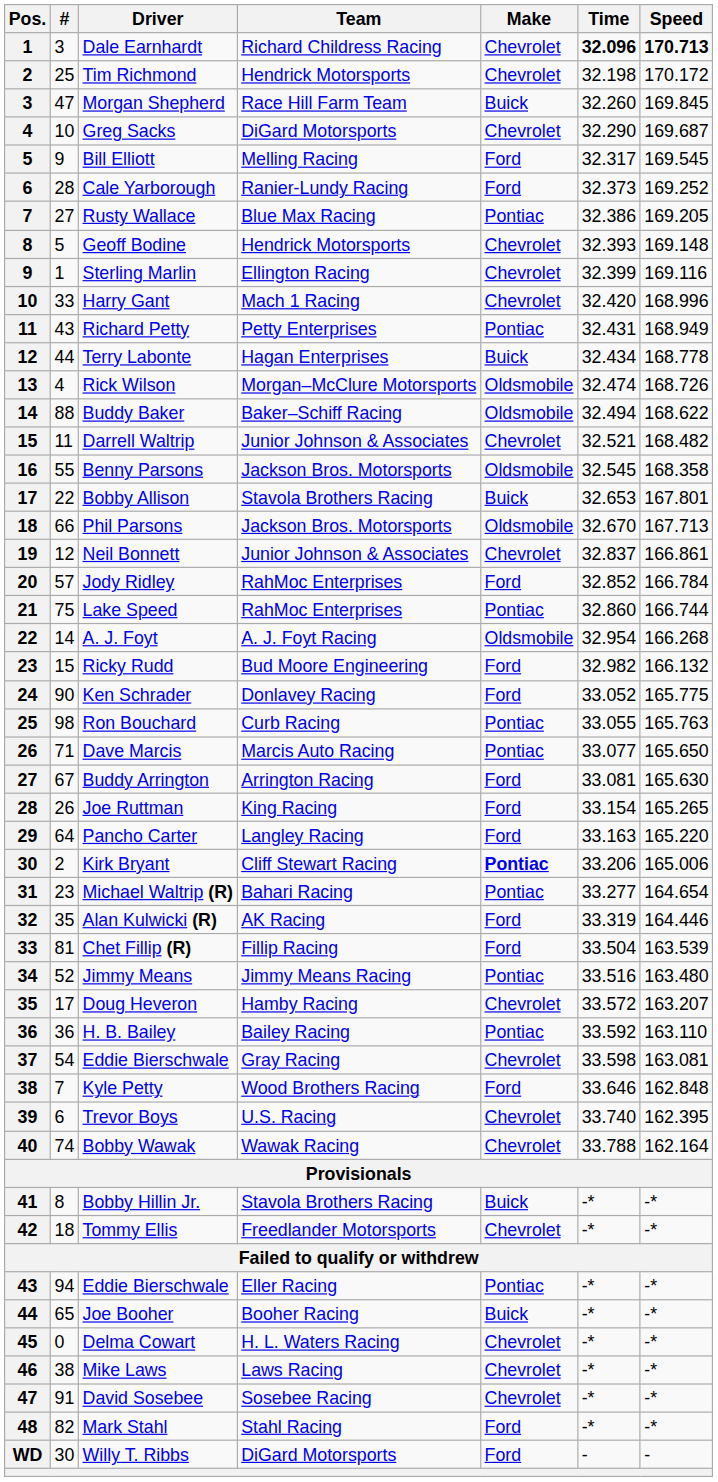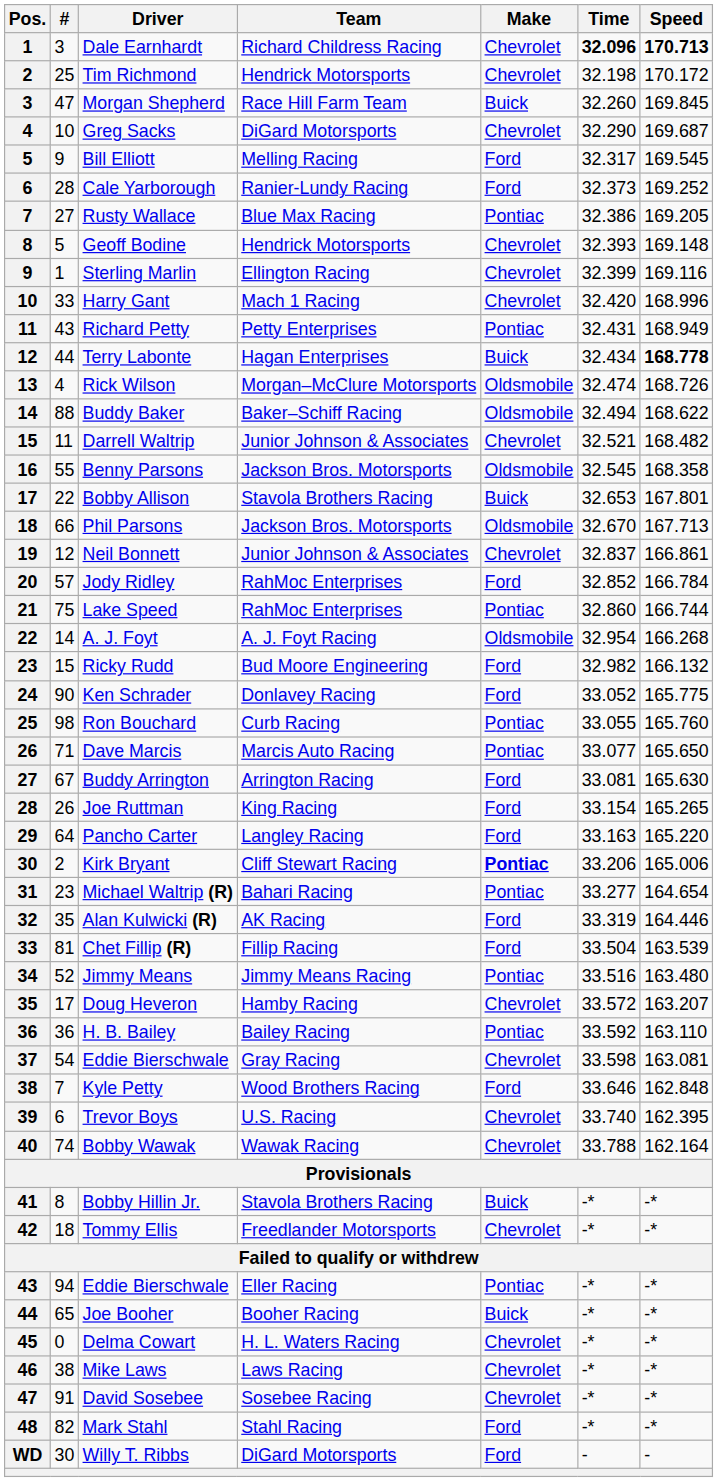Terry Labonte | Speed: normal -> bold
Ron Bouchard | Speed: 165.763 -> 165.760
